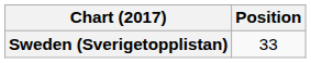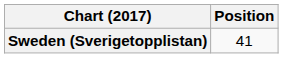Sweden (Sverigetopplistan) | Position: 33 -> 41
